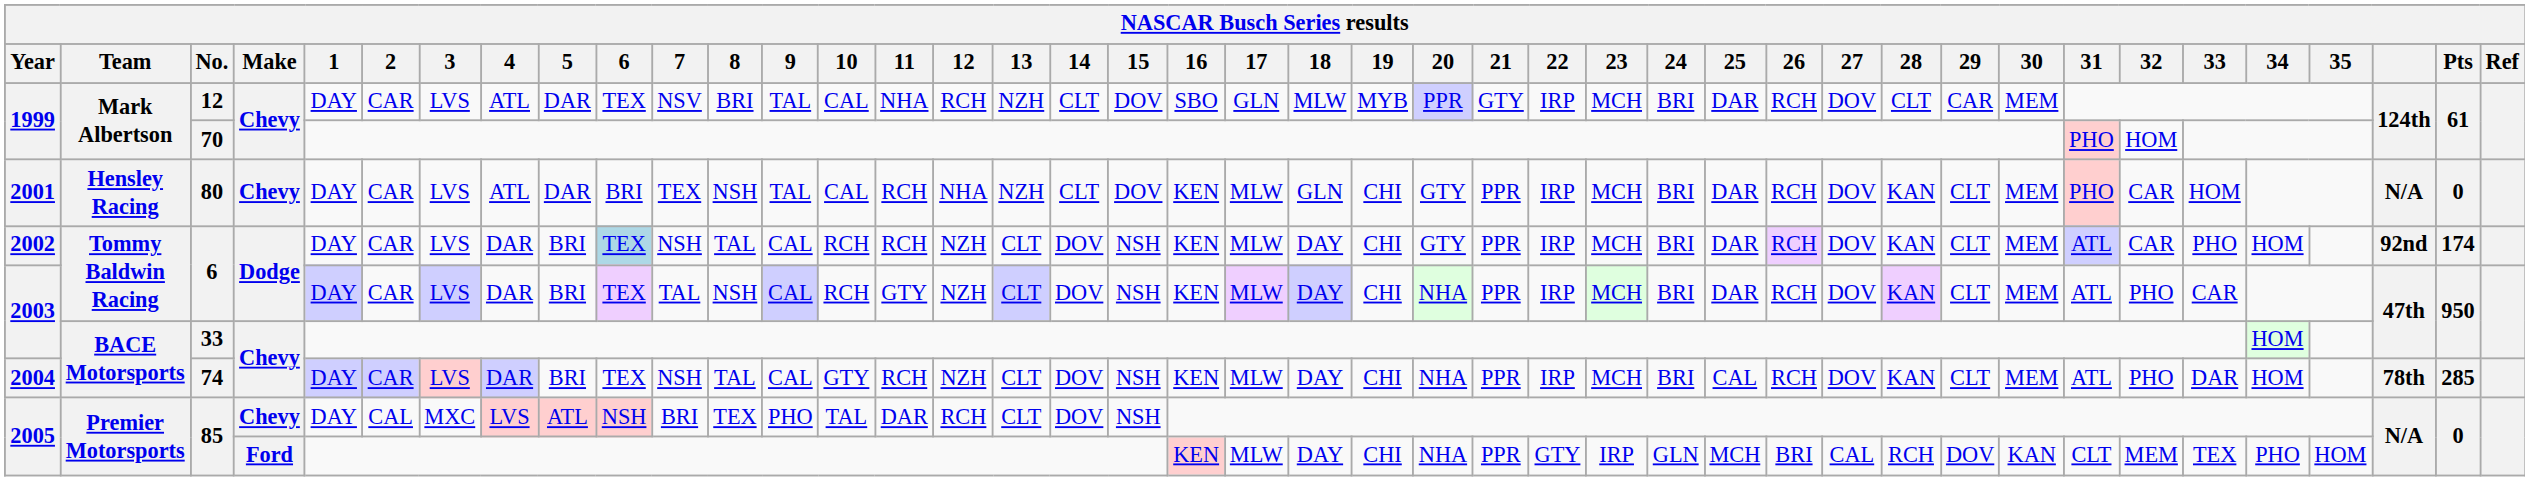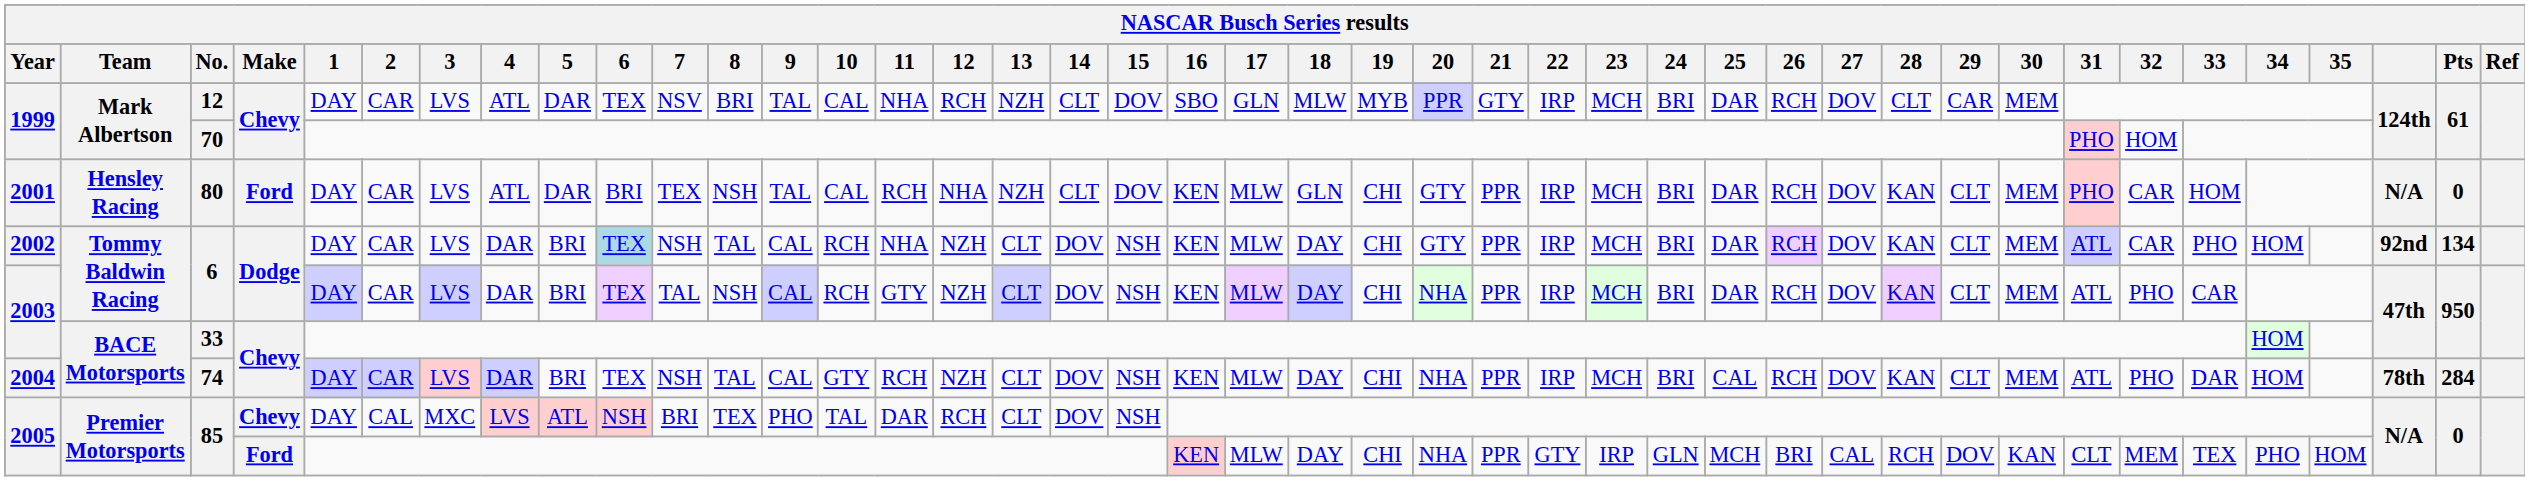80 | Make: Chevy -> Ford
2002 / 6 | 11: RCH -> NHA
2002 / 6 | Pts: 174 -> 134
74 | Pts: 285 -> 284
